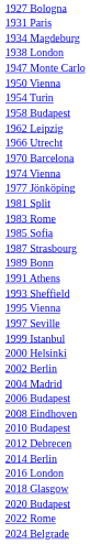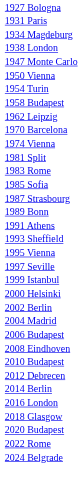- row: 1966 Utrecht
- row: 1977 Jönköping
